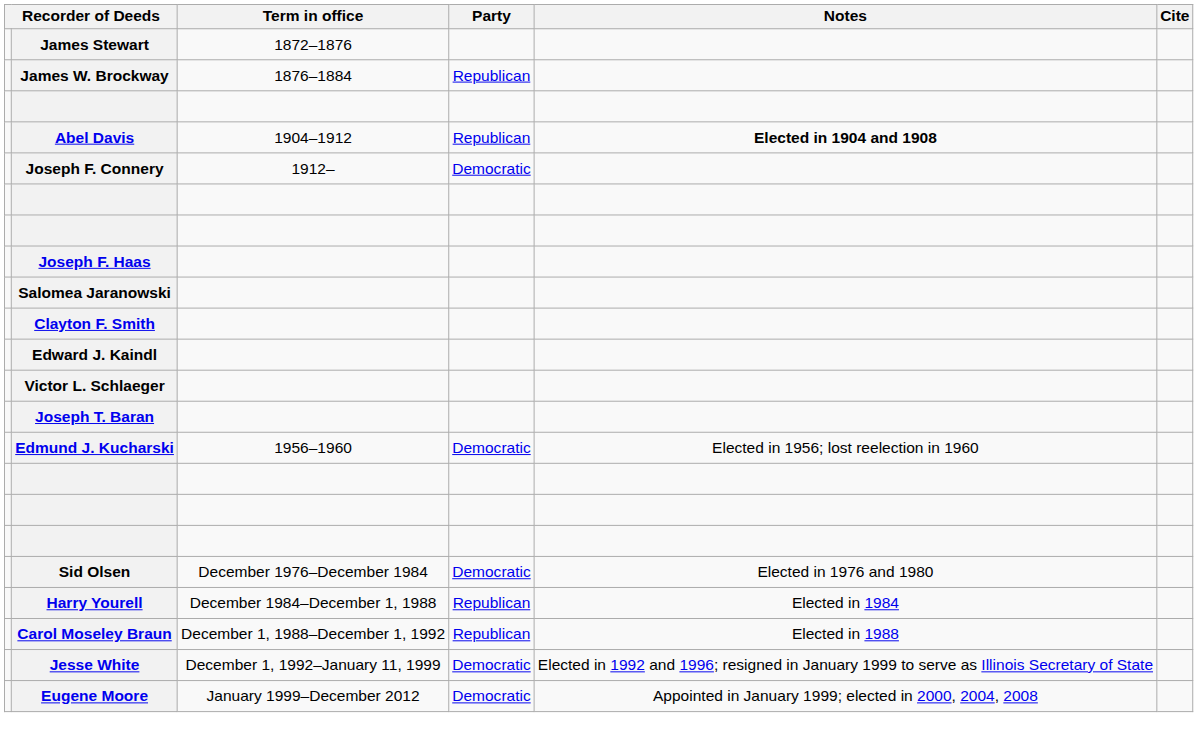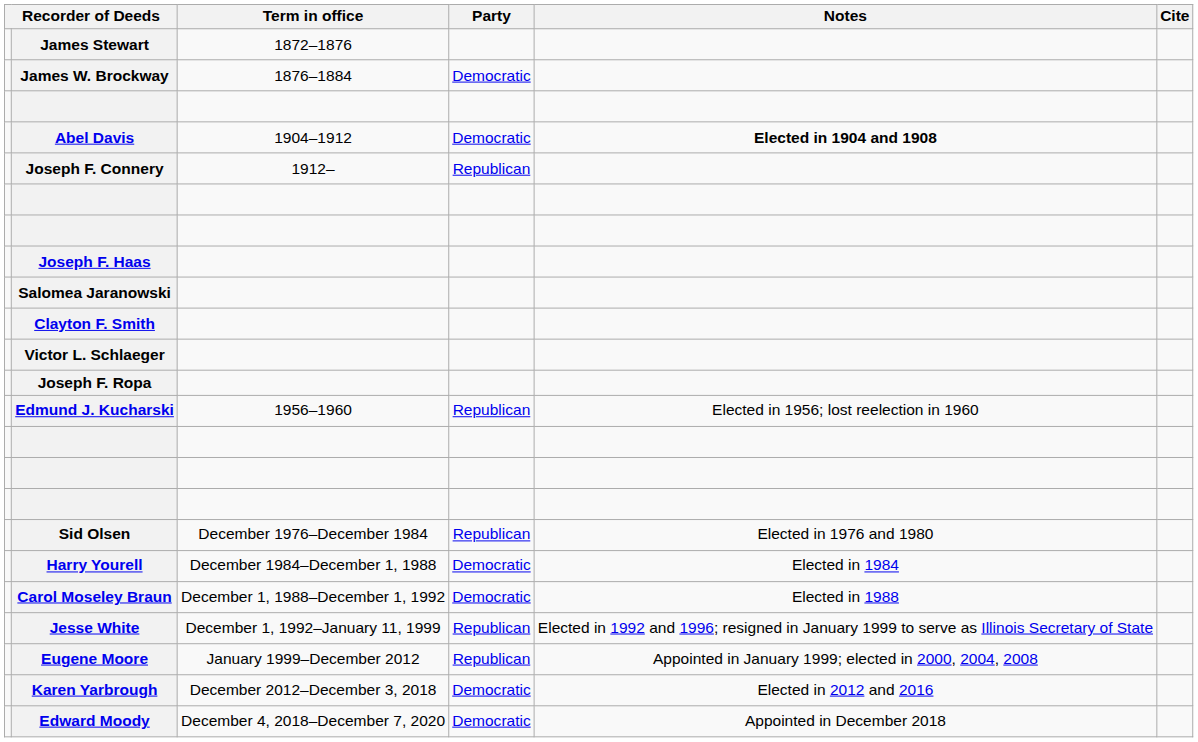James W. Brockway | Party: Republican -> Democratic
Abel Davis | Party: Republican -> Democratic
Joseph F. Connery | Party: Democratic -> Republican
- row: Edward J. Kaindl
- row: Joseph T. Baran
+ row: Joseph F. Ropa
Edmund J. Kucharski | Party: Democratic -> Republican
Sid Olsen | Party: Democratic -> Republican
Harry Yourell | Party: Republican -> Democratic
Carol Moseley Braun | Party: Republican -> Democratic
Jesse White | Party: Democratic -> Republican
Eugene Moore | Party: Democratic -> Republican
+ row: Karen Yarbrough | December 2012–December 3, 2018 | Democratic | Elected in 2012 and 2016
+ row: Edward Moody | December 4, 2018–December 7, 2020 | Democratic | Appointed in December 2018
